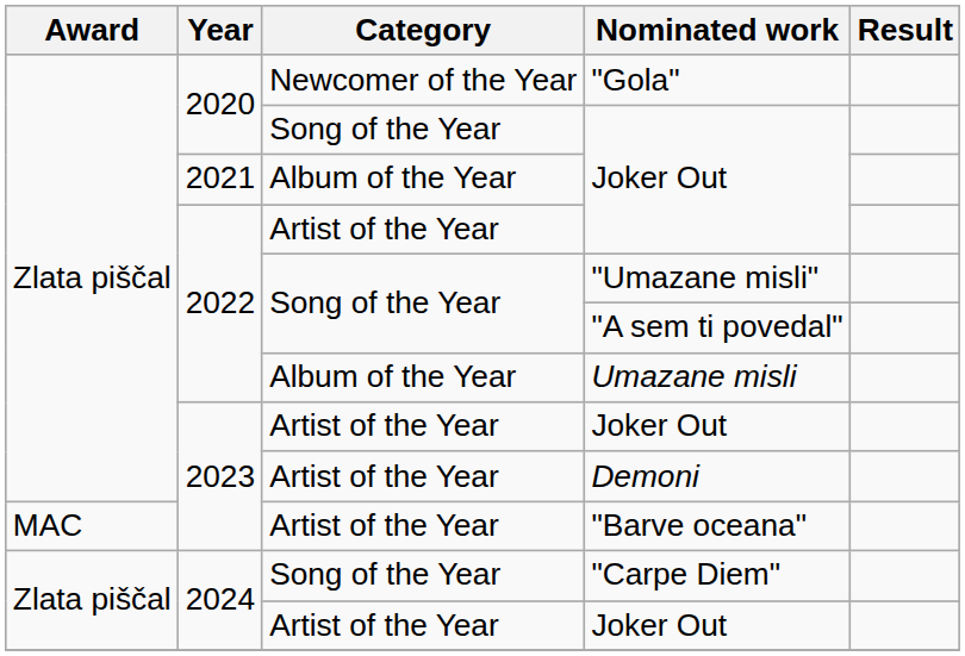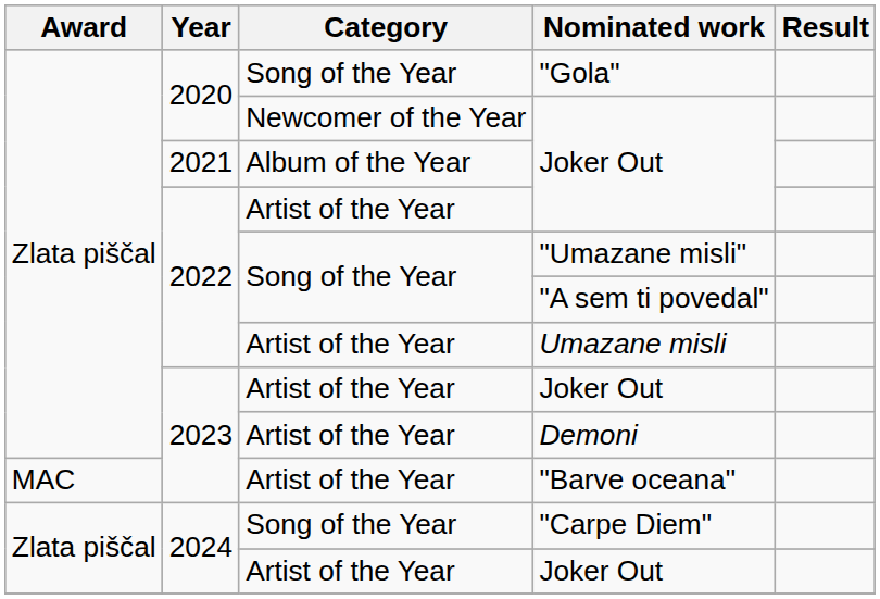"Gola" | Category: Newcomer of the Year -> Song of the Year
2020 / Joker Out | Category: Song of the Year -> Newcomer of the Year
Umazane misli | Category: Album of the Year -> Artist of the Year
